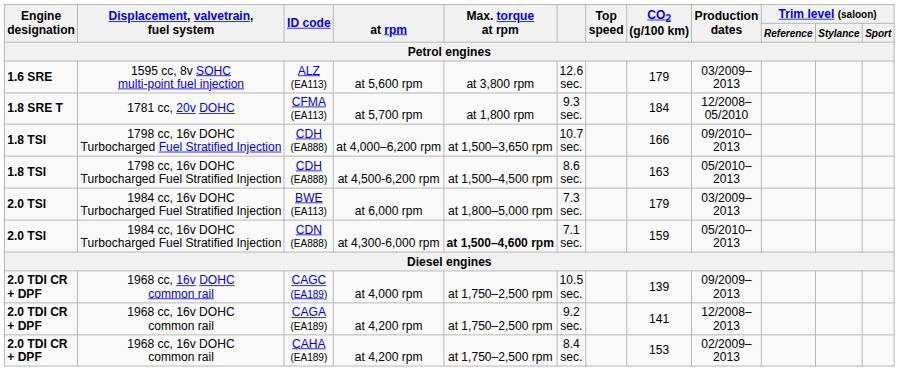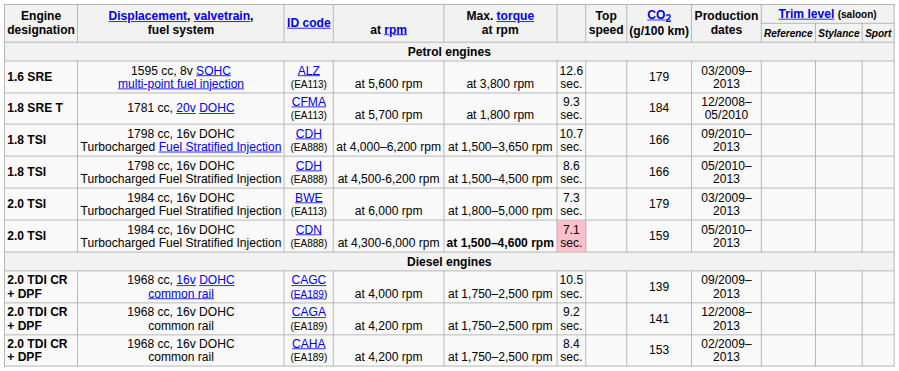CDH (EA888) / at 4,500-6,200 rpm | CO2 (g/100 km): 163 -> 166
CDN (EA888) | column 6: no background -> pink background
